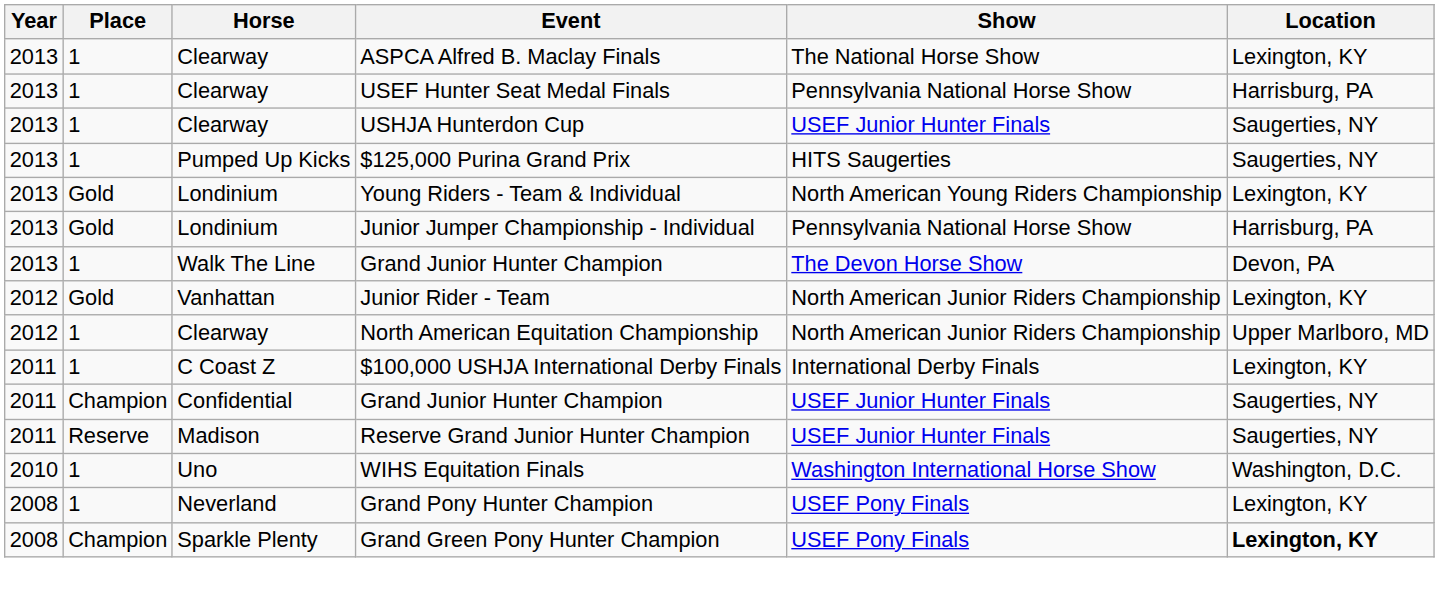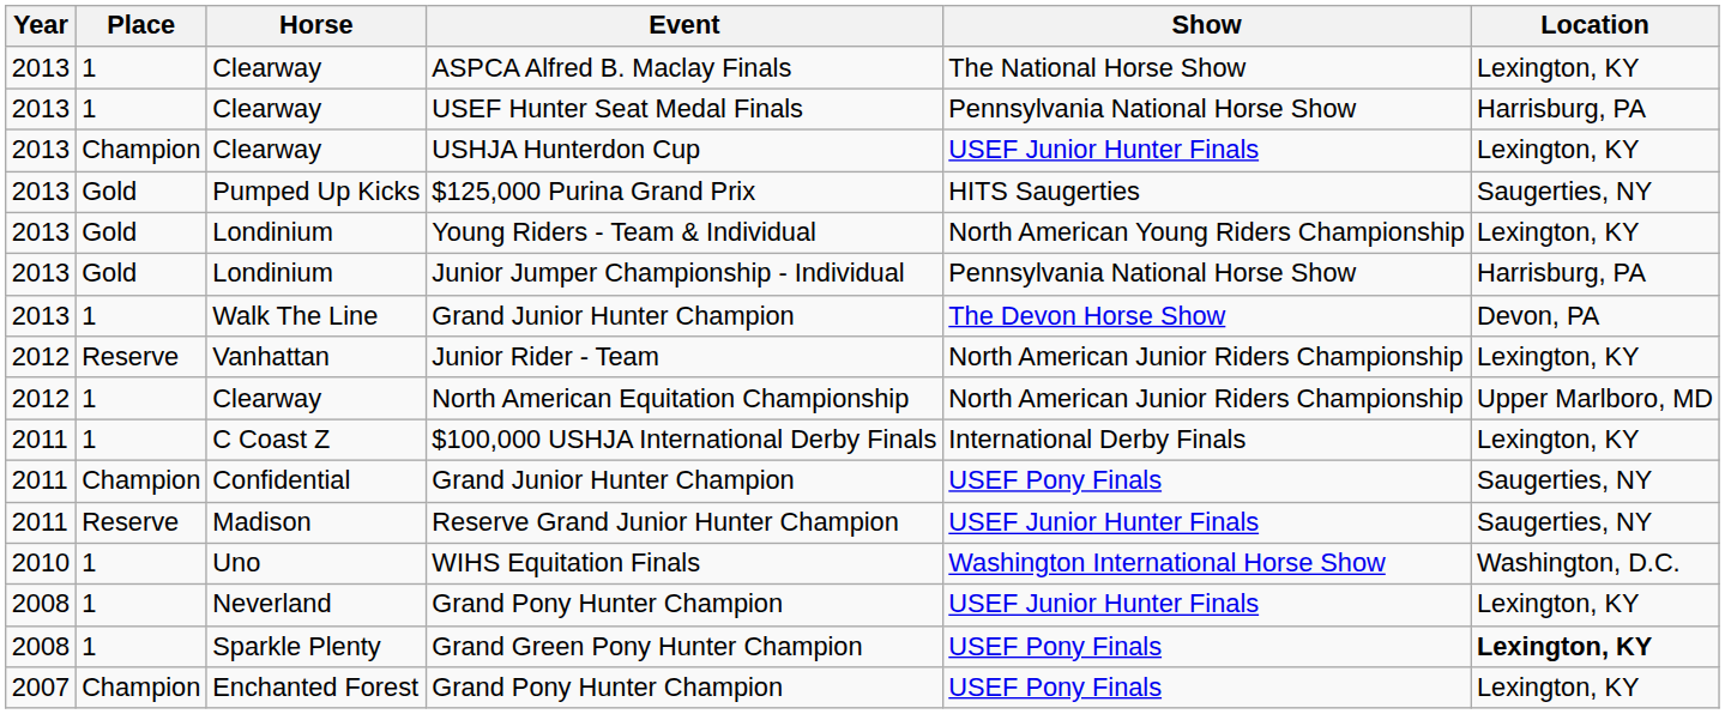USHJA Hunterdon Cup | Place: 1 -> Champion
USHJA Hunterdon Cup | Location: Saugerties, NY -> Lexington, KY
$125,000 Purina Grand Prix | Place: 1 -> Gold
Junior Rider - Team | Place: Gold -> Reserve
Confidential / Grand Junior Hunter Champion | Show: USEF Junior Hunter Finals -> USEF Pony Finals
Neverland / Grand Pony Hunter Champion | Show: USEF Pony Finals -> USEF Junior Hunter Finals
Grand Green Pony Hunter Champion | Place: Champion -> 1
+ row: 2007 | Champion | Enchanted Forest | Grand Pony Hunter Champion | USEF Pony Finals | Lexington, KY
